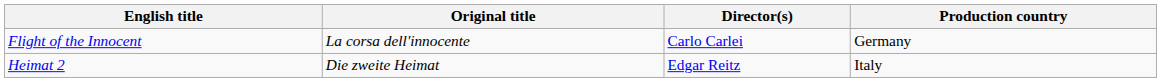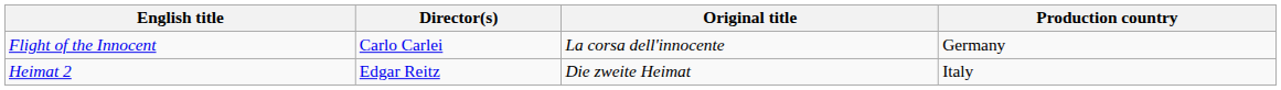columns swapped: Original title <-> Director(s)
